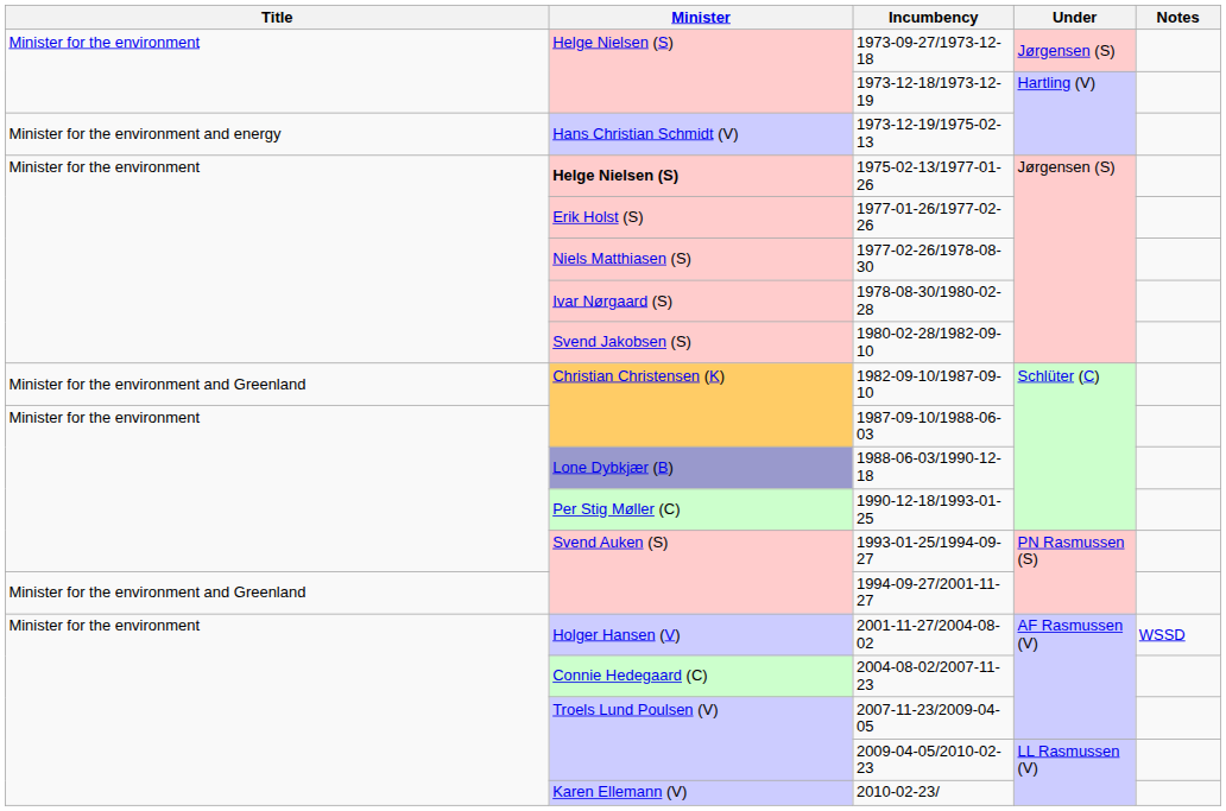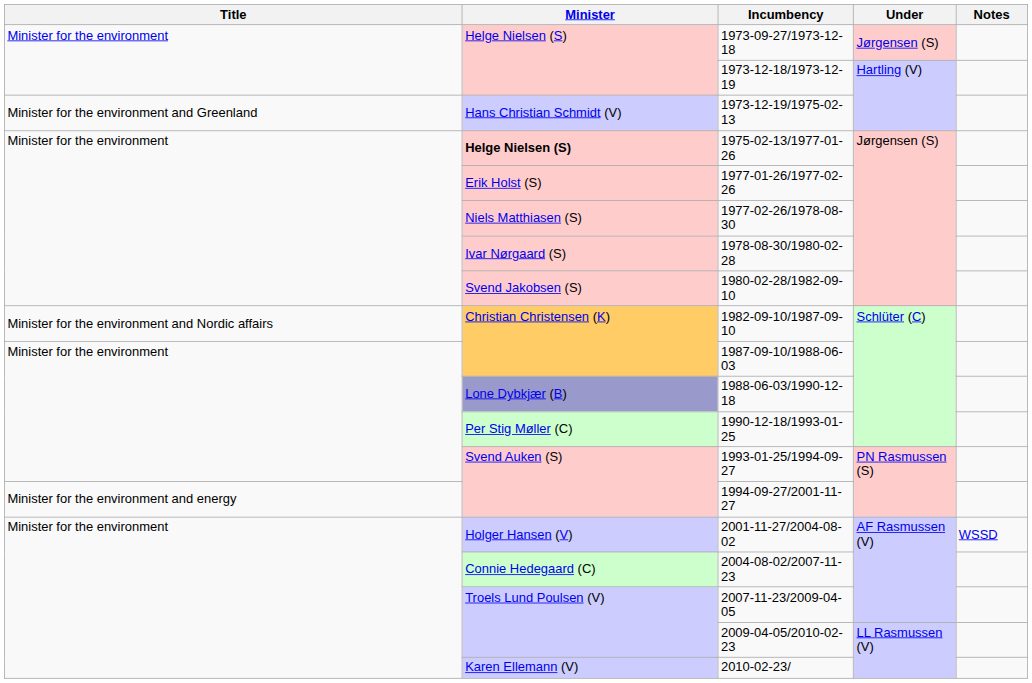1973-12-19/1975-02-13 | Title: Minister for the environment and energy -> Minister for the environment and Greenland
1982-09-10/1987-09-10 | Title: Minister for the environment and Greenland -> Minister for the environment and Nordic affairs
1994-09-27/2001-11-27 | Title: Minister for the environment and Greenland -> Minister for the environment and energy
